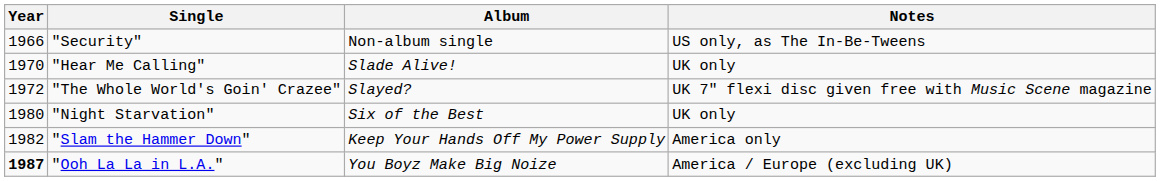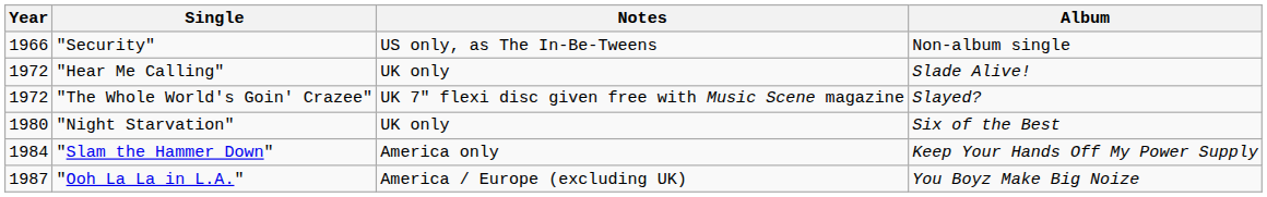columns swapped: Album <-> Notes
"Hear Me Calling" | Year: 1970 -> 1972
"Slam the Hammer Down" | Year: 1982 -> 1984
"Ooh La La in L.A." | Year: bold -> normal
